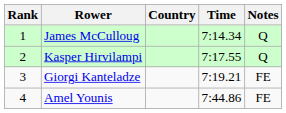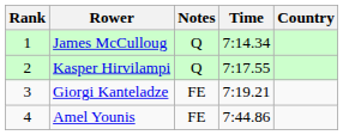columns swapped: Country <-> Notes
